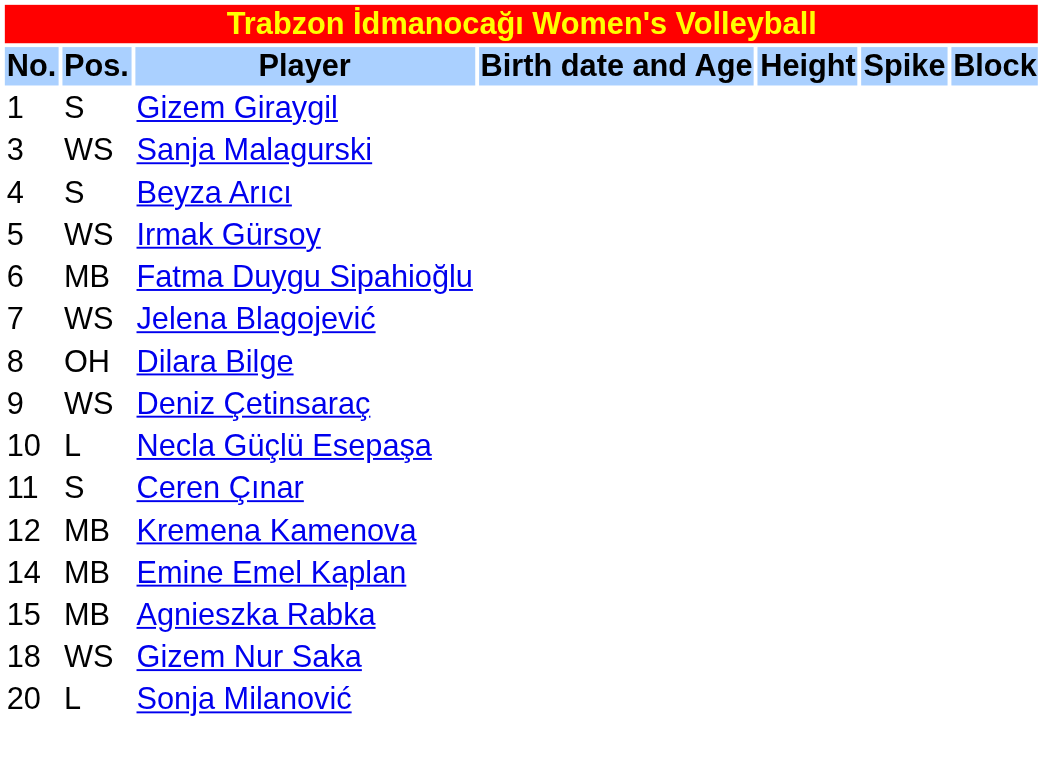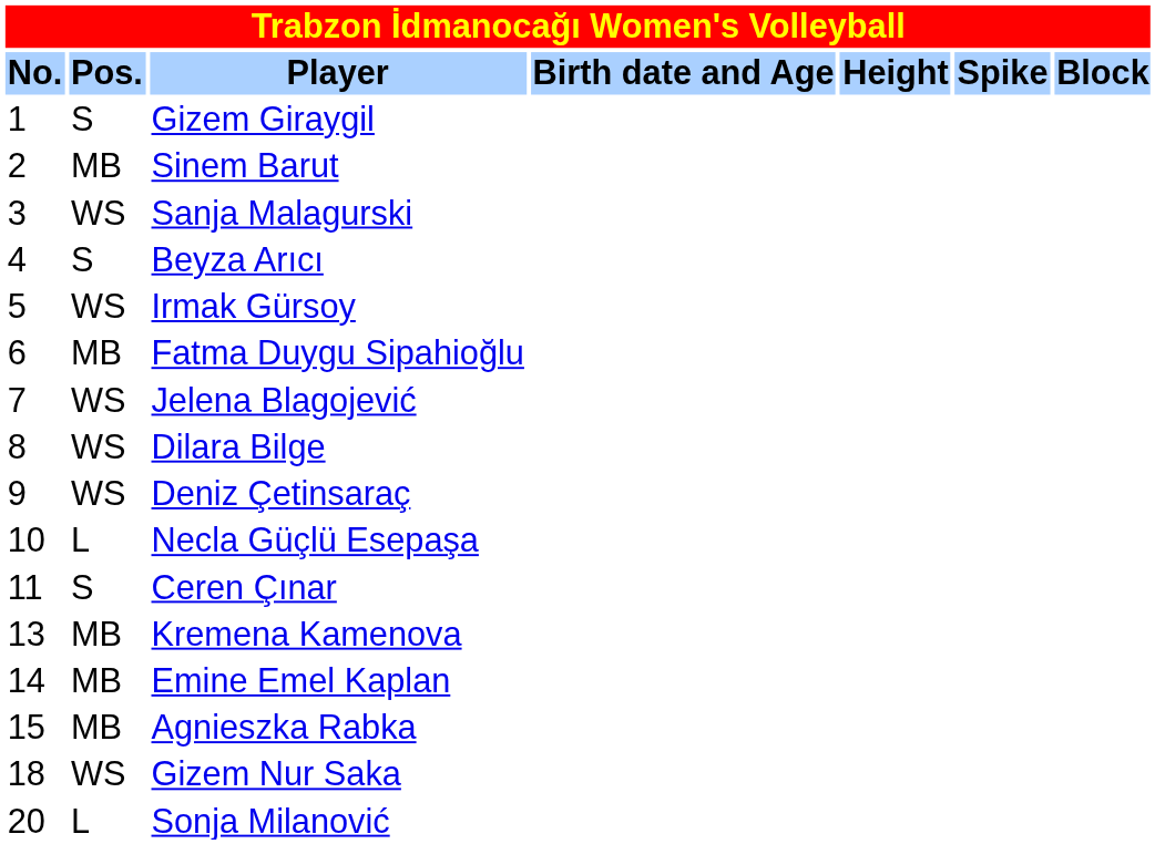+ row: 2 | MB | Sinem Barut
Dilara Bilge | Pos.: OH -> WS
Kremena Kamenova | No.: 12 -> 13
